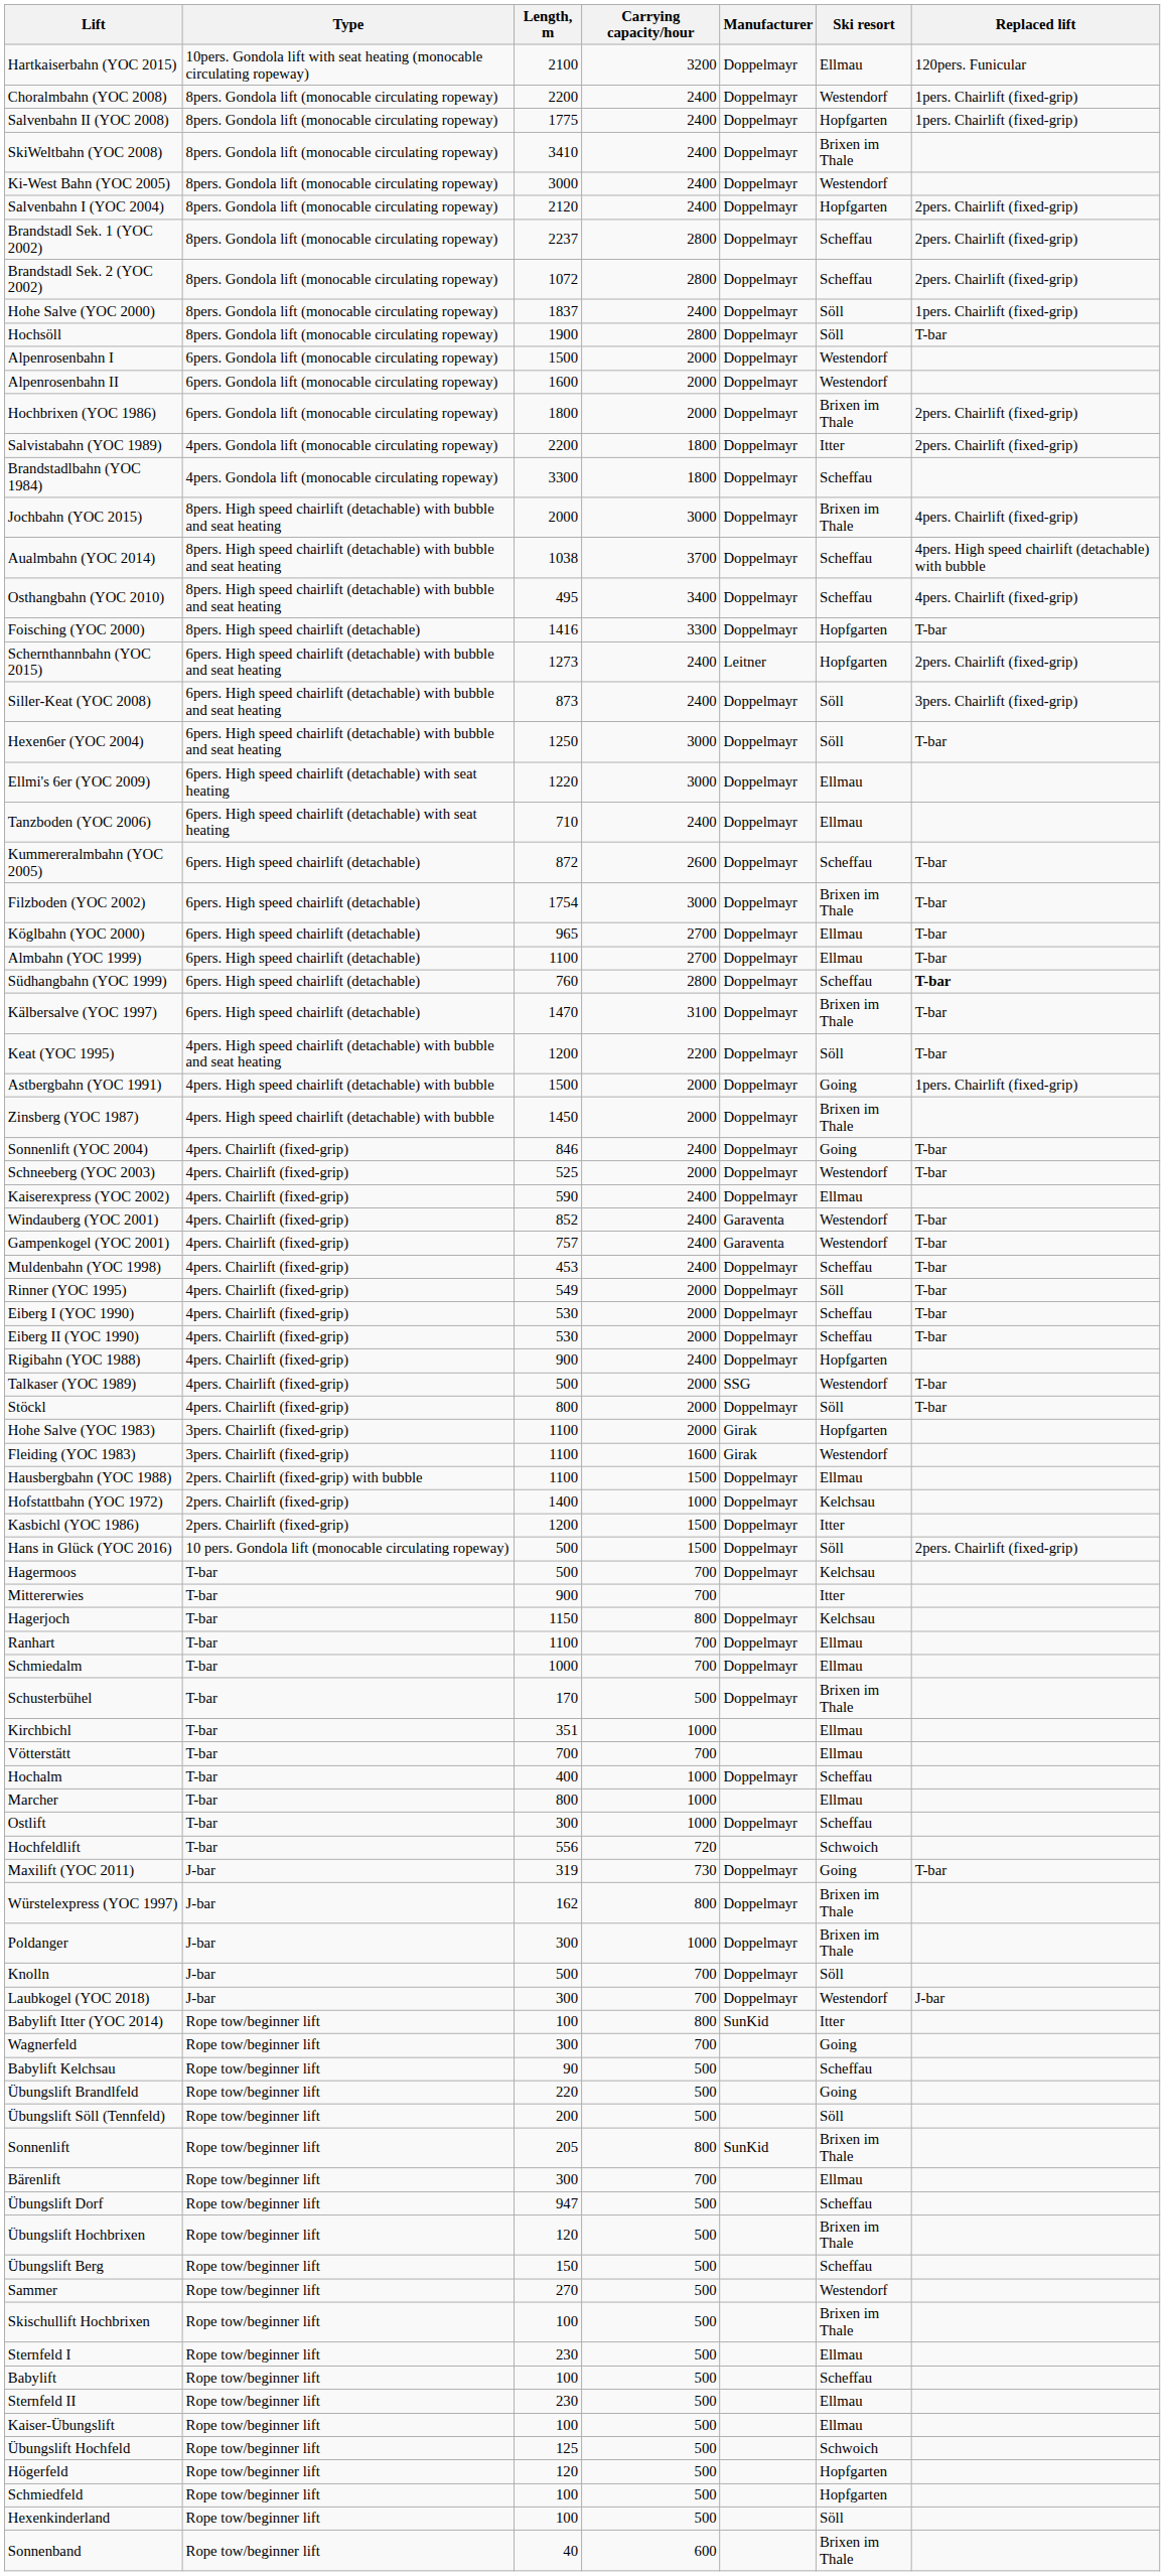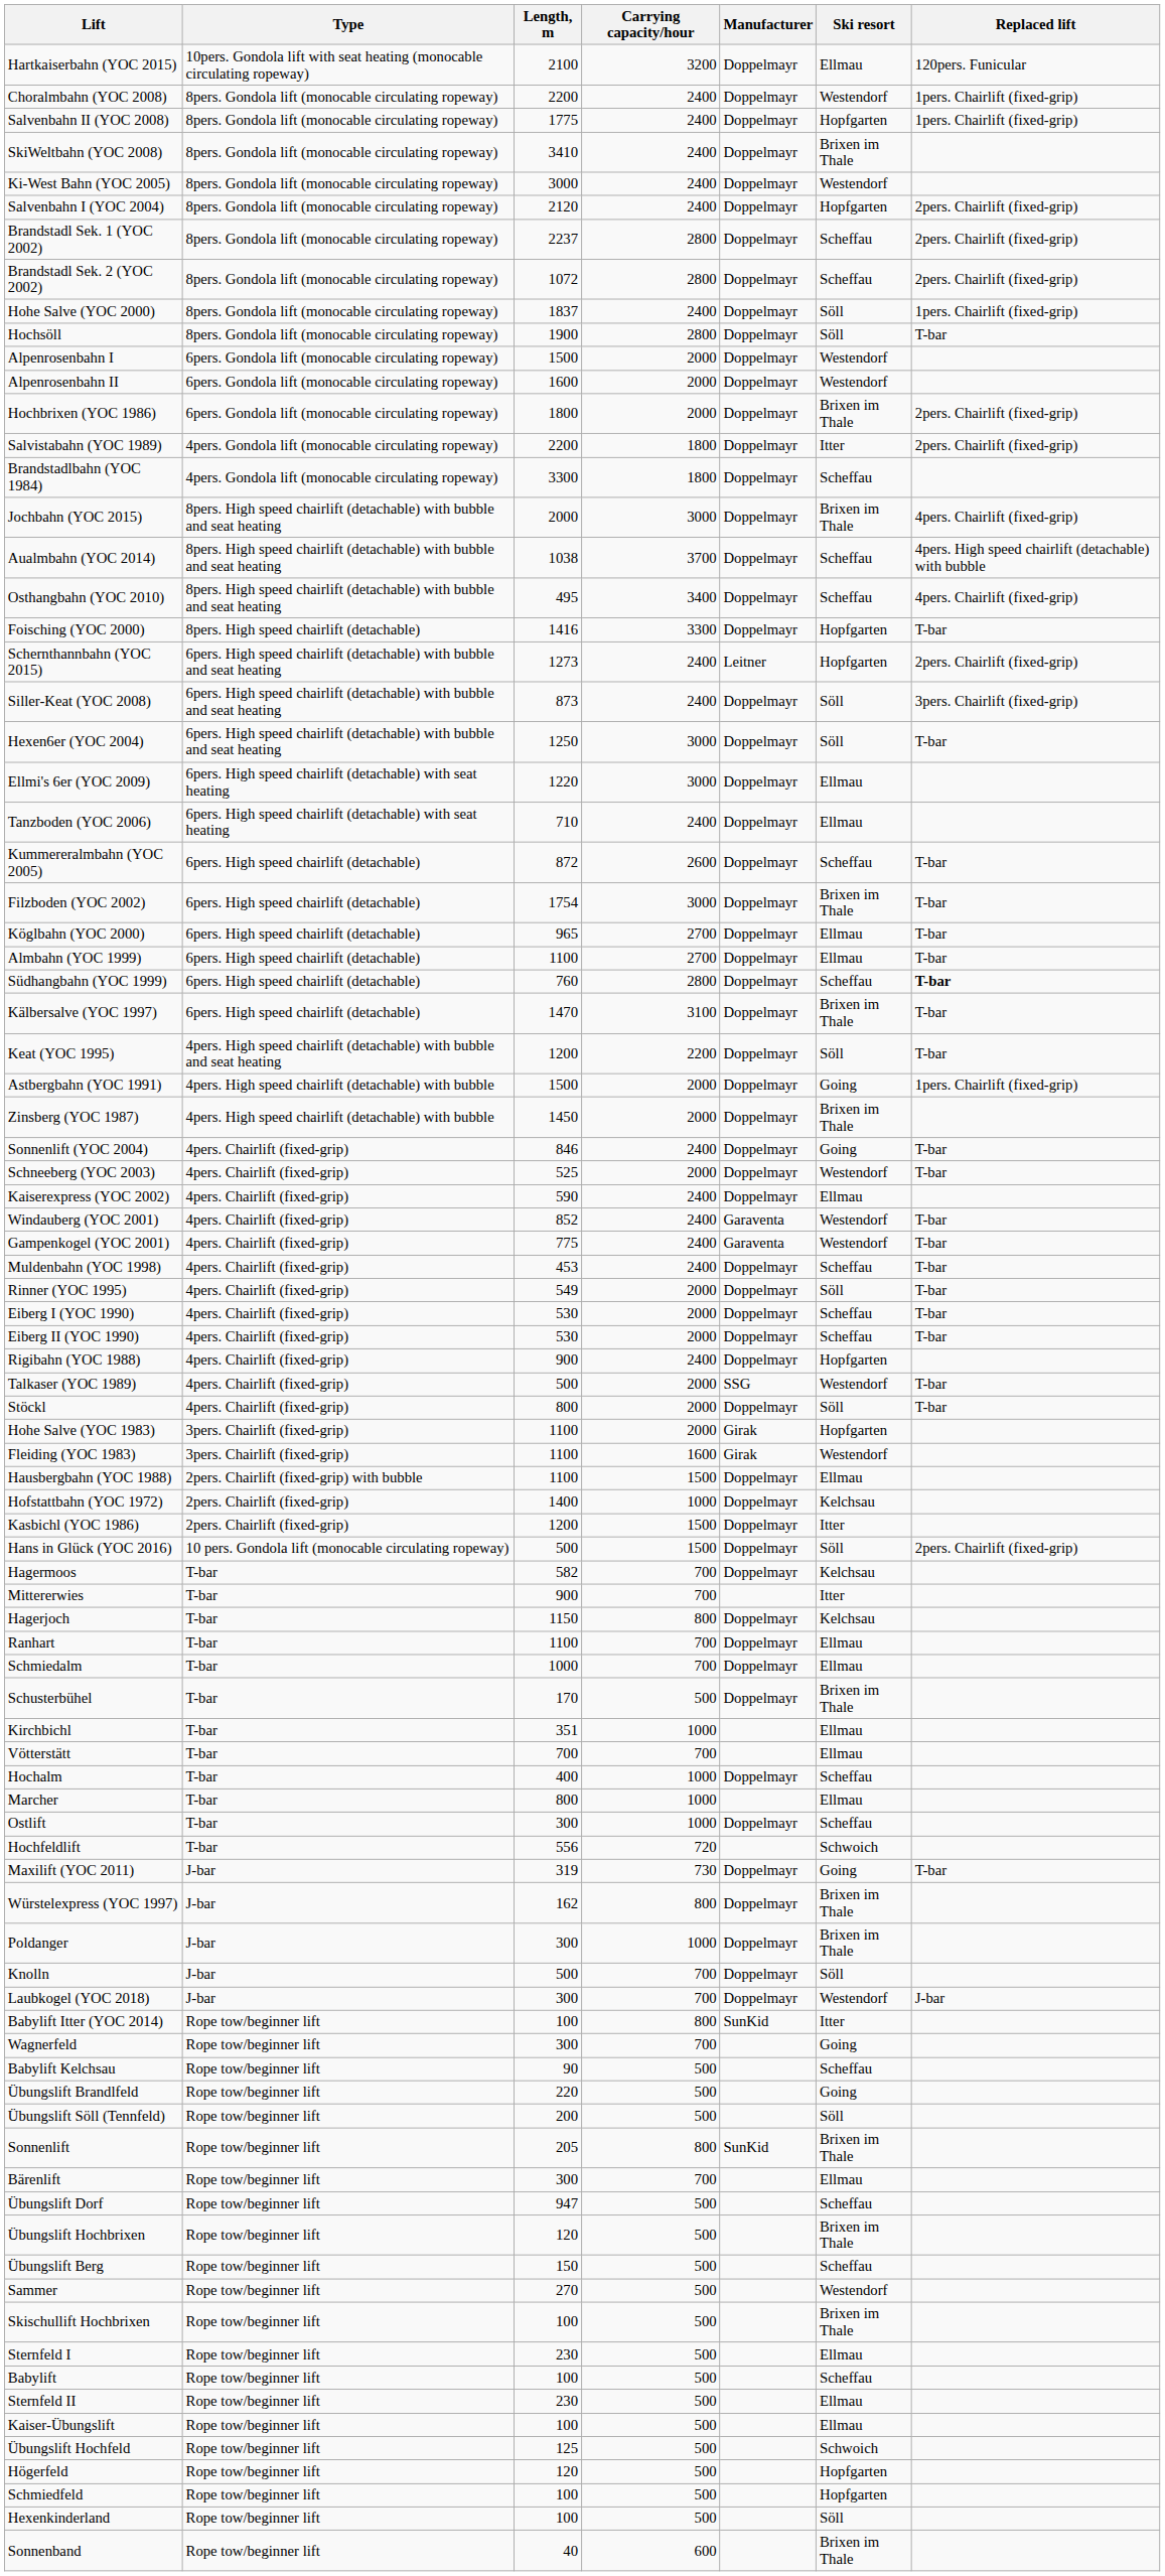Gampenkogel (YOC 2001) | Length, m: 757 -> 775
Hagermoos | Length, m: 500 -> 582
